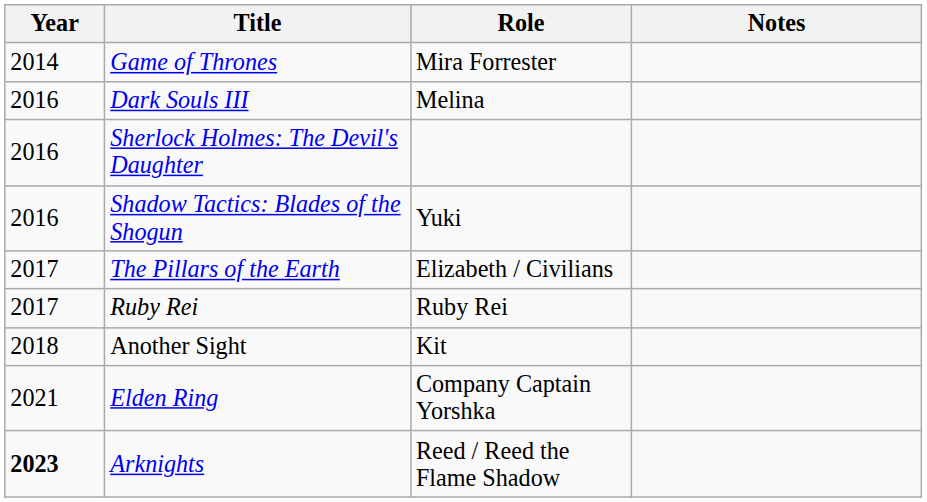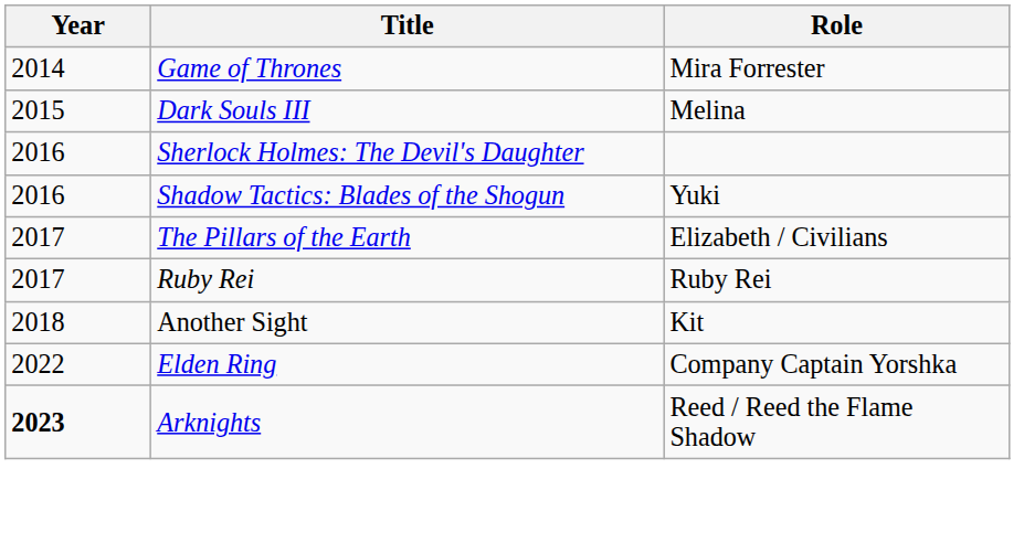- column: Notes
Dark Souls III | Year: 2016 -> 2015
Elden Ring | Year: 2021 -> 2022
